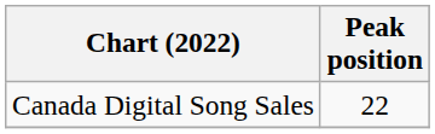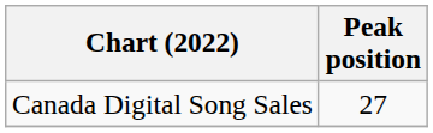Canada Digital Song Sales | Peak position: 22 -> 27
